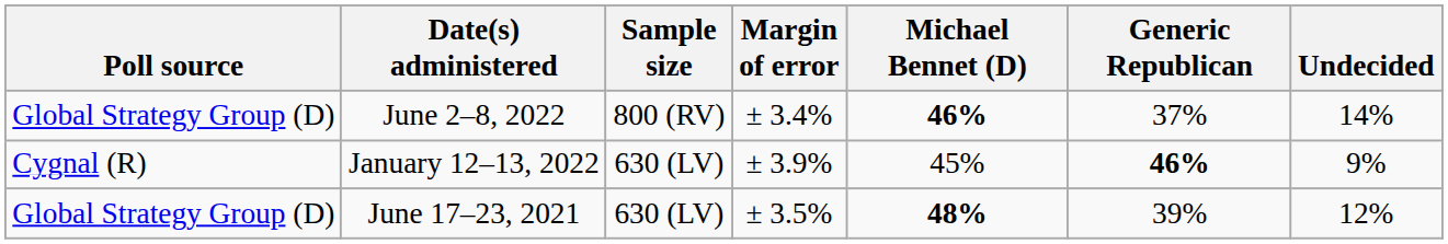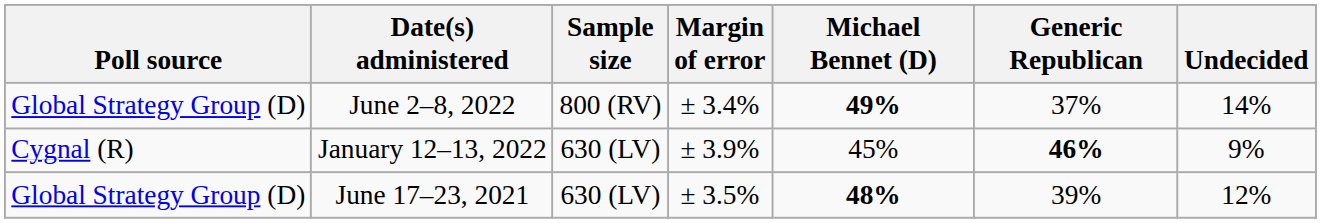June 2–8, 2022 | Michael Bennet (D): 46% -> 49%
